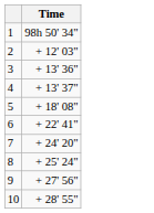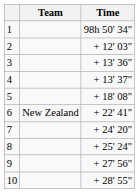+ column: Team | New Zealand
